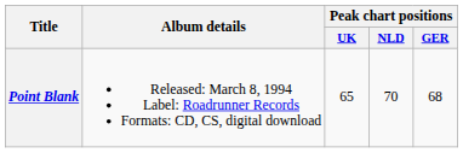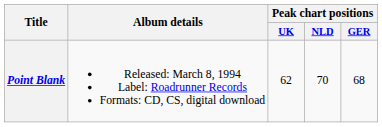Point Blank | Peak chart positions / UK: 65 -> 62
